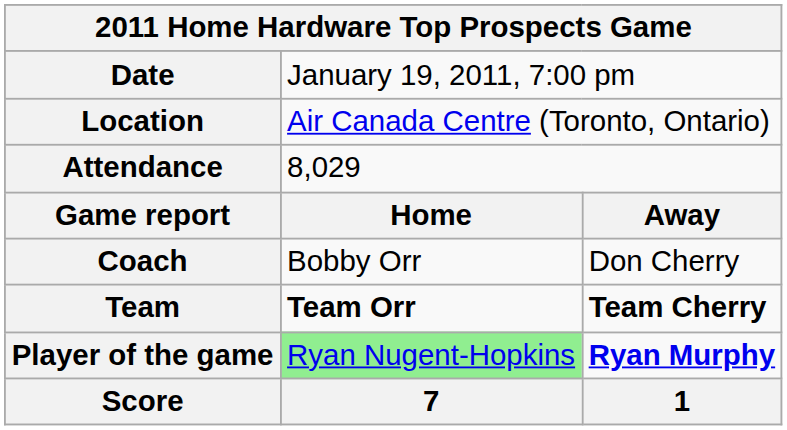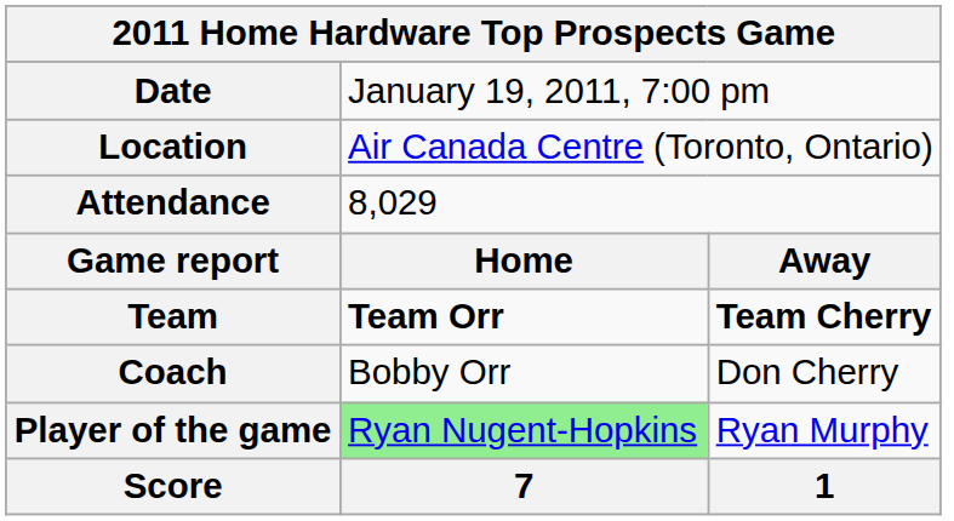rows swapped: Team <-> Coach
Player of the game | column 3: bold -> normal
